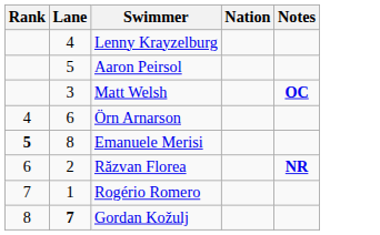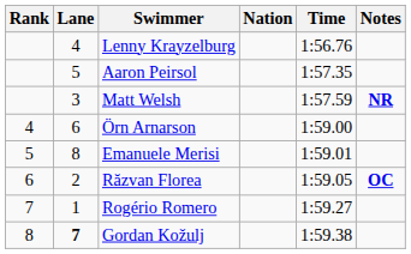+ column: Time | 1:56.76 | 1:57.35 | 1:57.59 | 1:59.00 | 1:59.01 | 1:59.05 | 1:59.27 | 1:59.38
Matt Welsh | Notes: OC -> NR
Emanuele Merisi | Rank: bold -> normal
Răzvan Florea | Notes: NR -> OC
